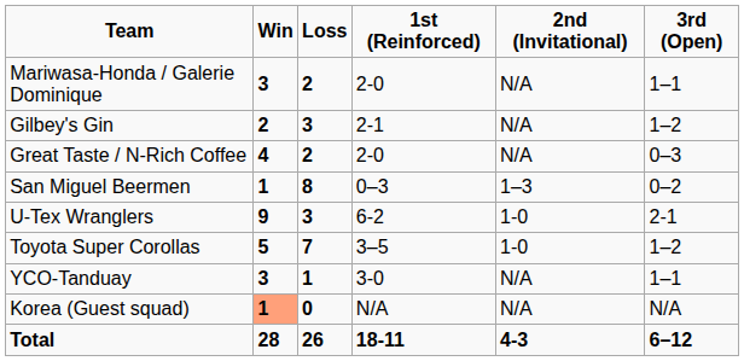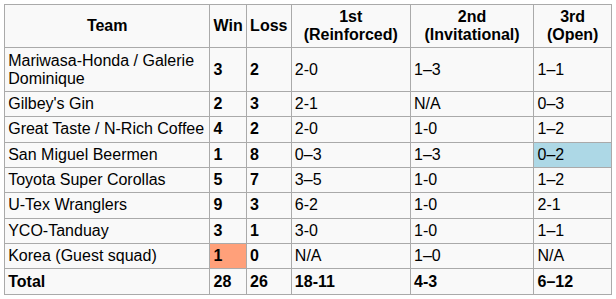Mariwasa-Honda / Galerie Dominique | 2nd (Invitational): N/A -> 1–3
Gilbey's Gin | 3rd (Open): 1–2 -> 0–3
Great Taste / N-Rich Coffee | 2nd (Invitational): N/A -> 1-0
Great Taste / N-Rich Coffee | 3rd (Open): 0–3 -> 1–2
San Miguel Beermen | 3rd (Open): no background -> lightblue background
rows swapped: Toyota Super Corollas <-> U-Tex Wranglers
YCO-Tanduay | 2nd (Invitational): N/A -> 1-0
Korea (Guest squad) | 2nd (Invitational): N/A -> 1–0
